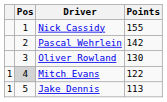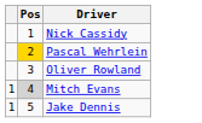- column: Points | 155 | 142 | 130 | 122 | 113
Pascal Wehrlein | Pos: no background -> gold background
